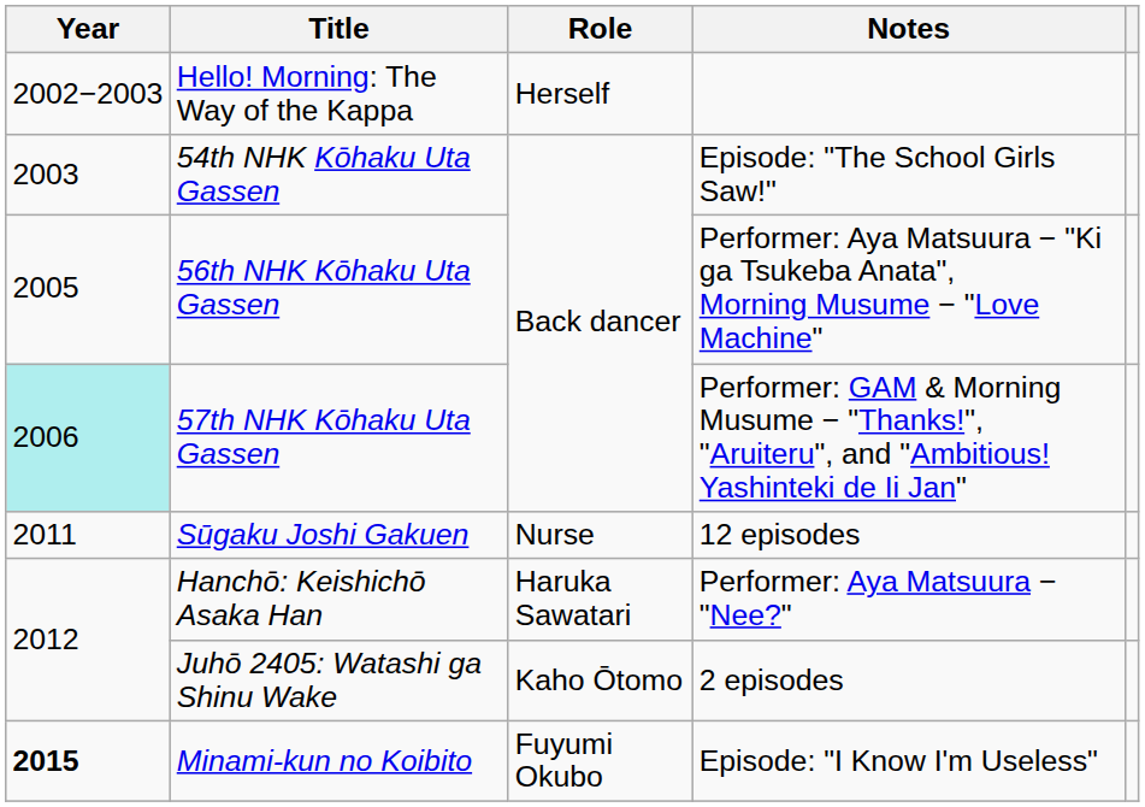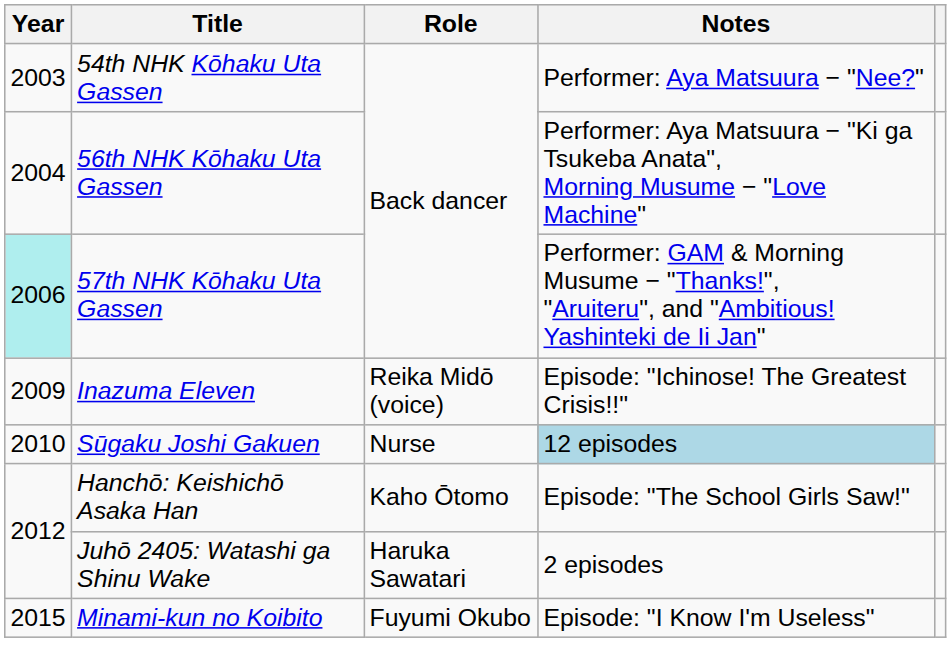- row: 2002−2003 | Hello! Morning: The Way of the Kappa | Herself
54th NHK Kōhaku Uta Gassen | Notes: Episode: "The School Girls Saw!" -> Performer: Aya Matsuura − "Nee?"
56th NHK Kōhaku Uta Gassen | Year: 2005 -> 2004
+ row: 2009 | Inazuma Eleven | Reika Midō (voice) | Episode: "Ichinose! The Greatest Crisis!!"
Sūgaku Joshi Gakuen | Year: 2011 -> 2010
Sūgaku Joshi Gakuen | Notes: no background -> lightblue background
Hanchō: Keishichō Asaka Han | Role: Haruka Sawatari -> Kaho Ōtomo
Hanchō: Keishichō Asaka Han | Notes: Performer: Aya Matsuura − "Nee?" -> Episode: "The School Girls Saw!"
Juhō 2405: Watashi ga Shinu Wake | Role: Kaho Ōtomo -> Haruka Sawatari
Minami-kun no Koibito | Year: bold -> normal
